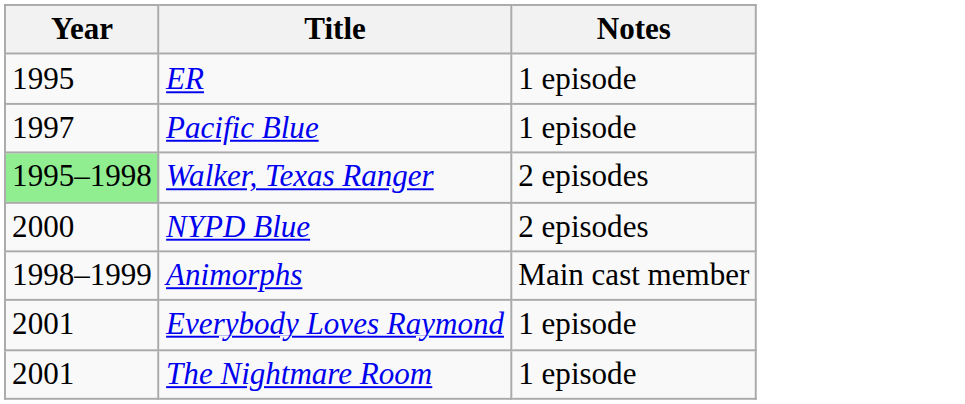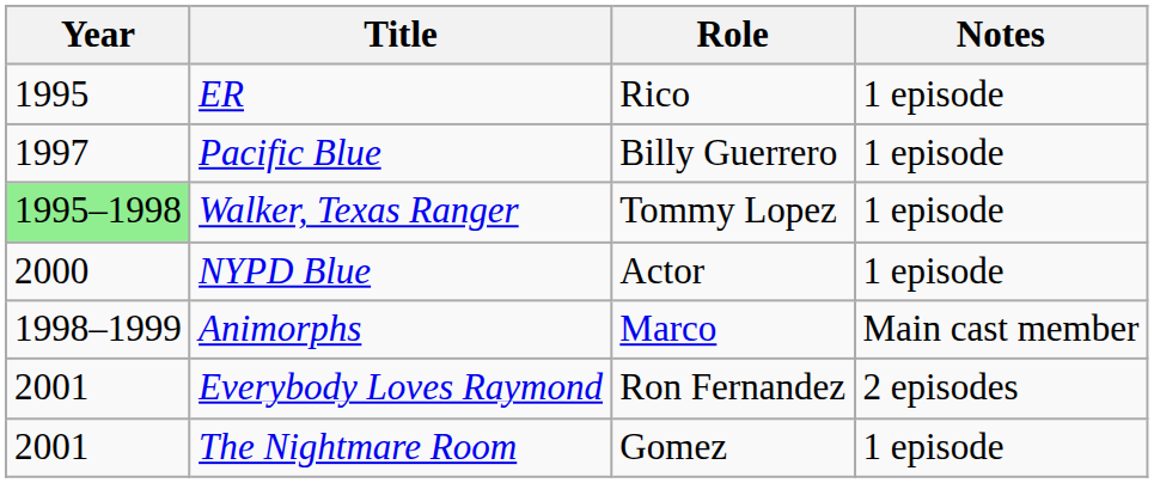+ column: Role | Rico | Billy Guerrero | Tommy Lopez | Actor | Marco | Ron Fernandez | Gomez
Walker, Texas Ranger | Notes: 2 episodes -> 1 episode
NYPD Blue | Notes: 2 episodes -> 1 episode
Everybody Loves Raymond | Notes: 1 episode -> 2 episodes
